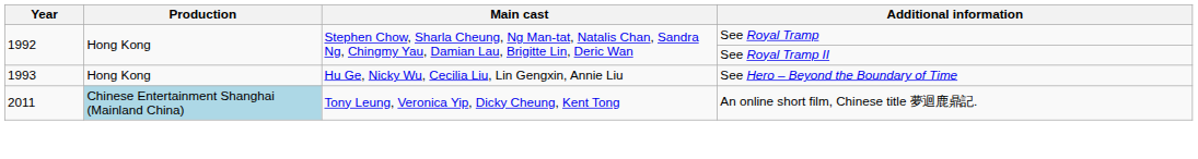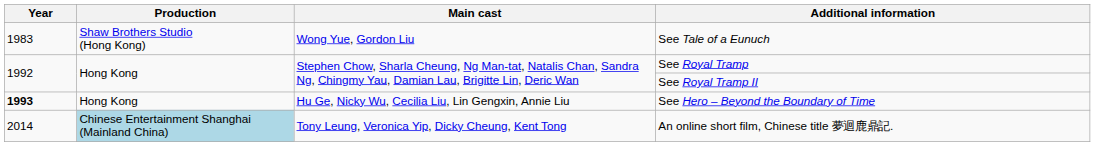+ row: 1983 | Shaw Brothers Studio (Hong Kong) | Wong Yue, Gordon Liu | See Tale of a Eunuch
See Hero – Beyond the Boundary of Time | Year: normal -> bold
An online short film, Chinese title 夢迴鹿鼎記. | Year: 2011 -> 2014
